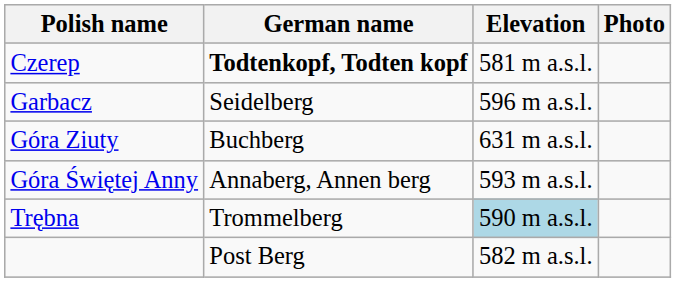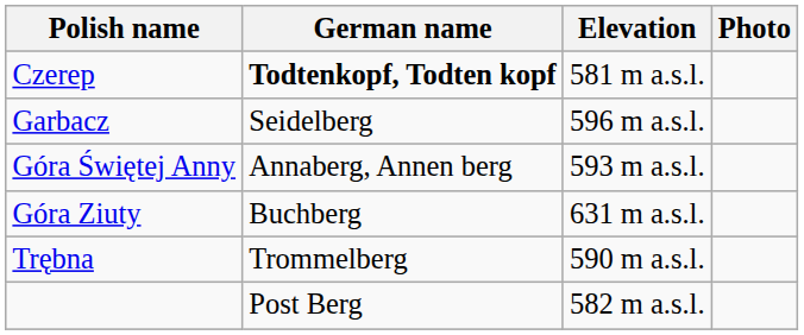rows swapped: Góra Świętej Anny <-> Góra Ziuty
Trębna | Elevation: lightblue background -> no background
